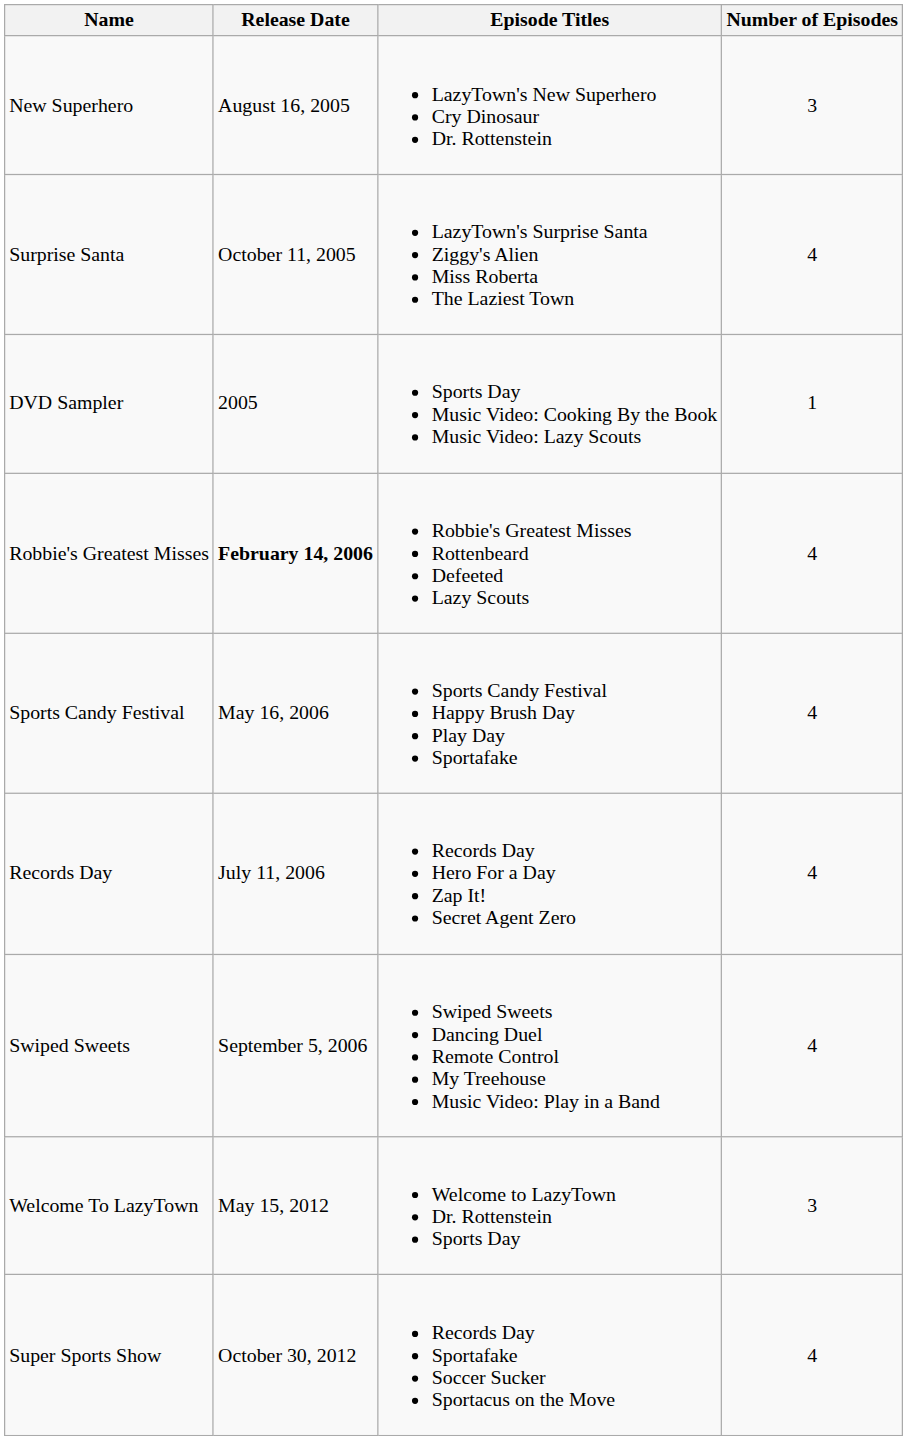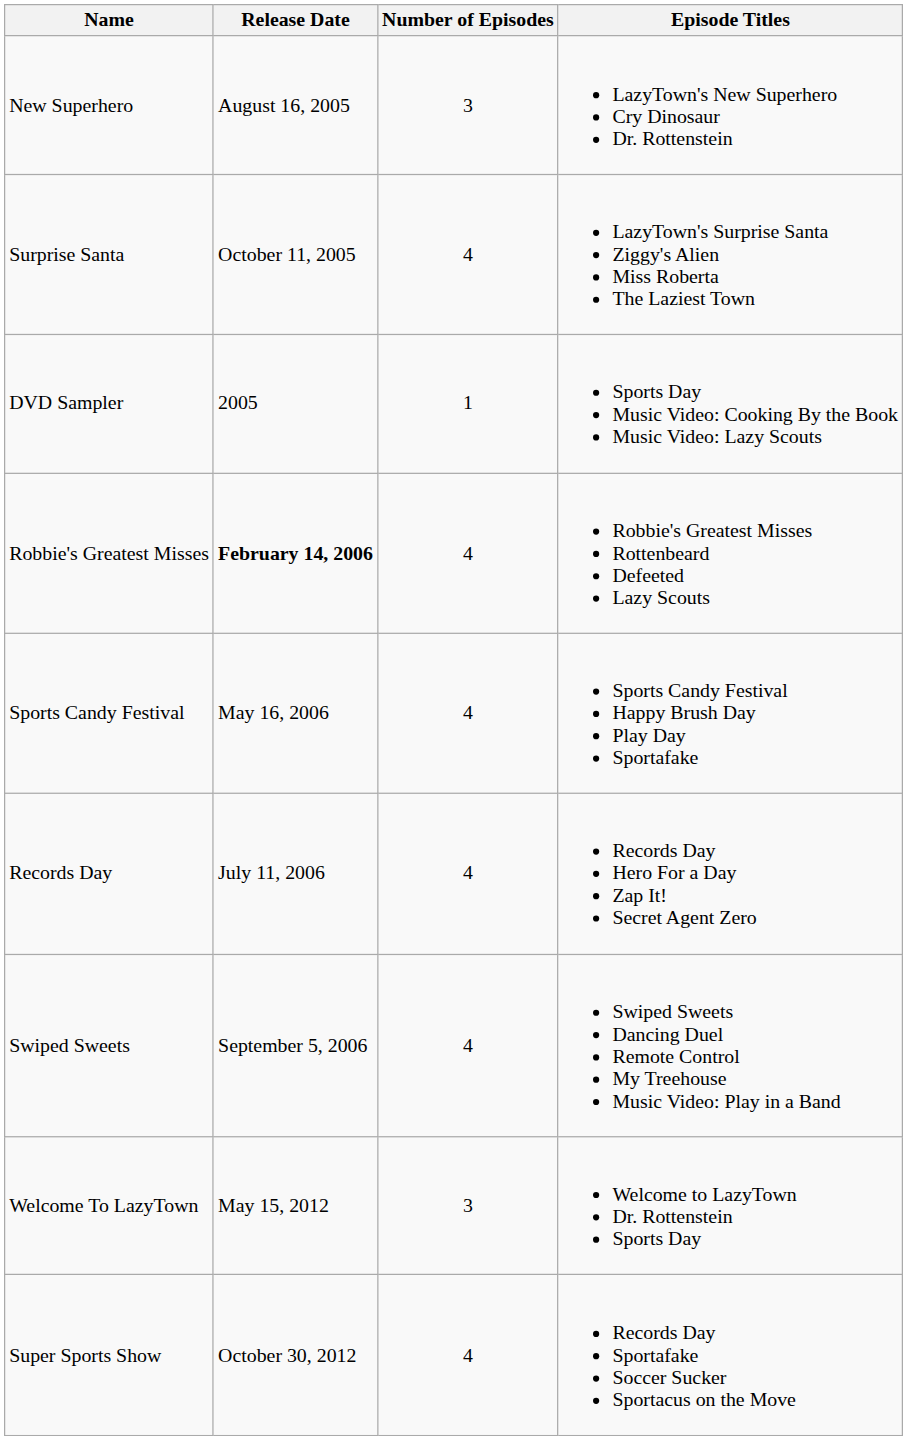columns swapped: Number of Episodes <-> Episode Titles
